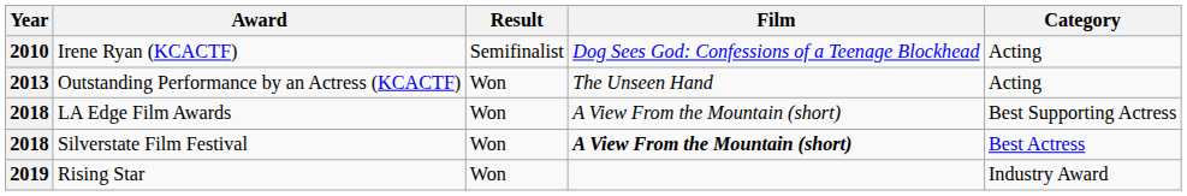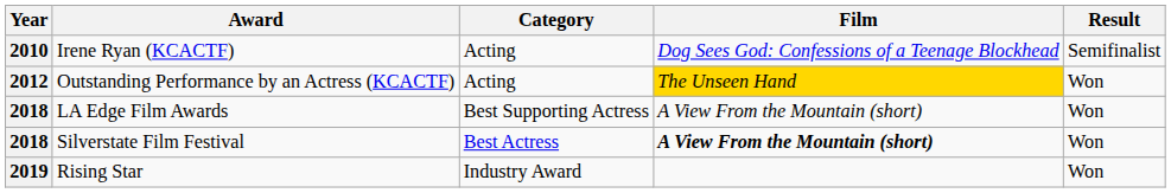columns swapped: Category <-> Result
Outstanding Performance by an Actress (KCACTF) | Year: 2013 -> 2012
Outstanding Performance by an Actress (KCACTF) | Film: no background -> gold background
